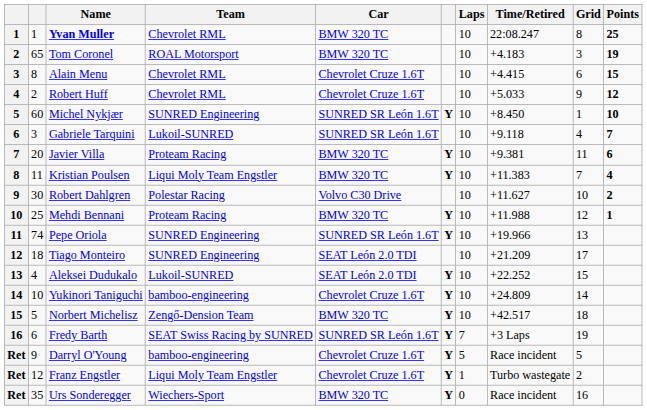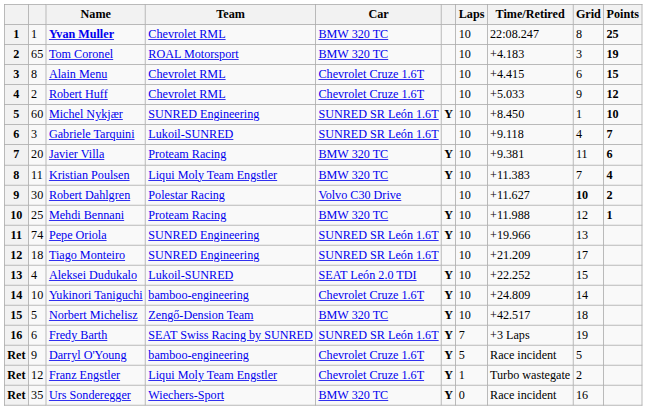Robert Dahlgren | Grid: normal -> bold
Tiago Monteiro | Car: SEAT León 2.0 TDI -> SUNRED SR León 1.6T
